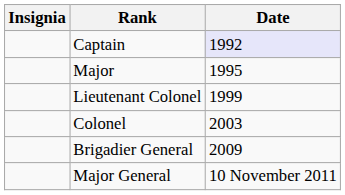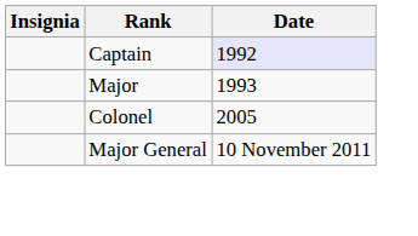Major | Date: 1995 -> 1993
- row: Lieutenant Colonel | 1999
Colonel | Date: 2003 -> 2005
- row: Brigadier General | 2009
